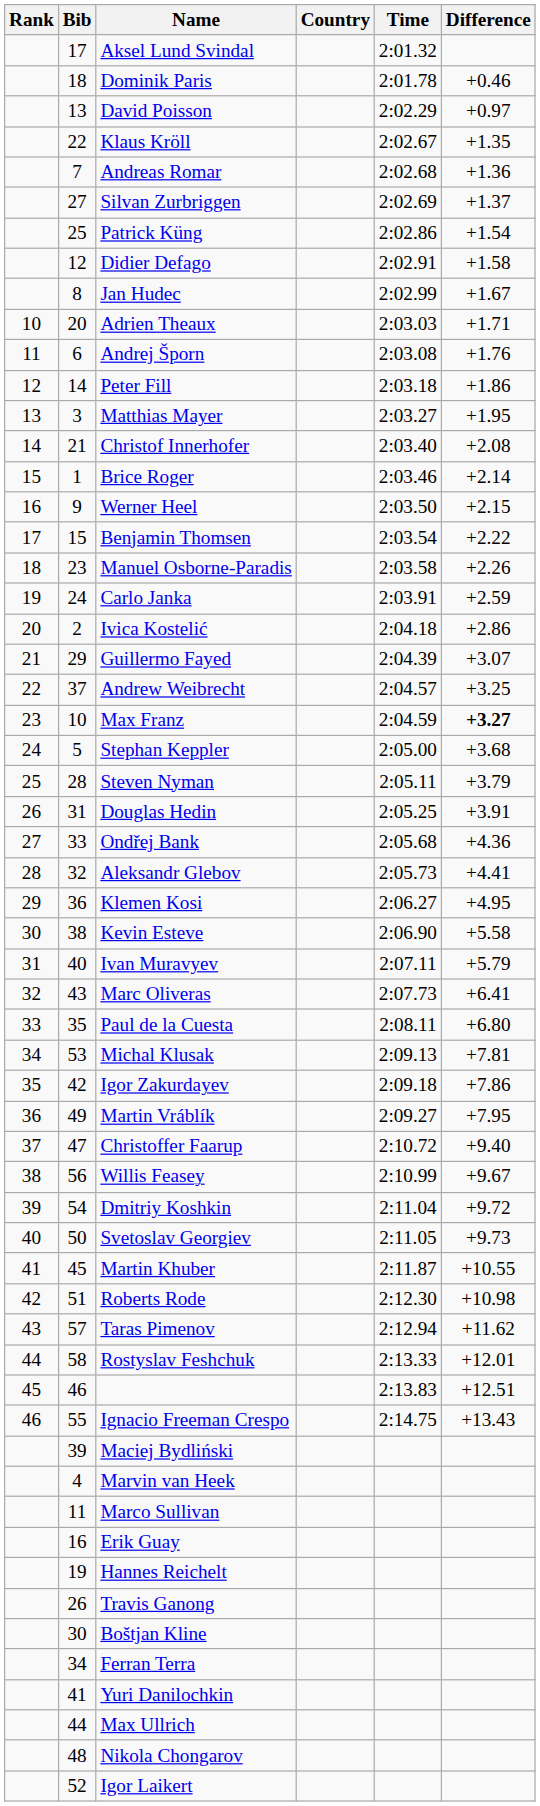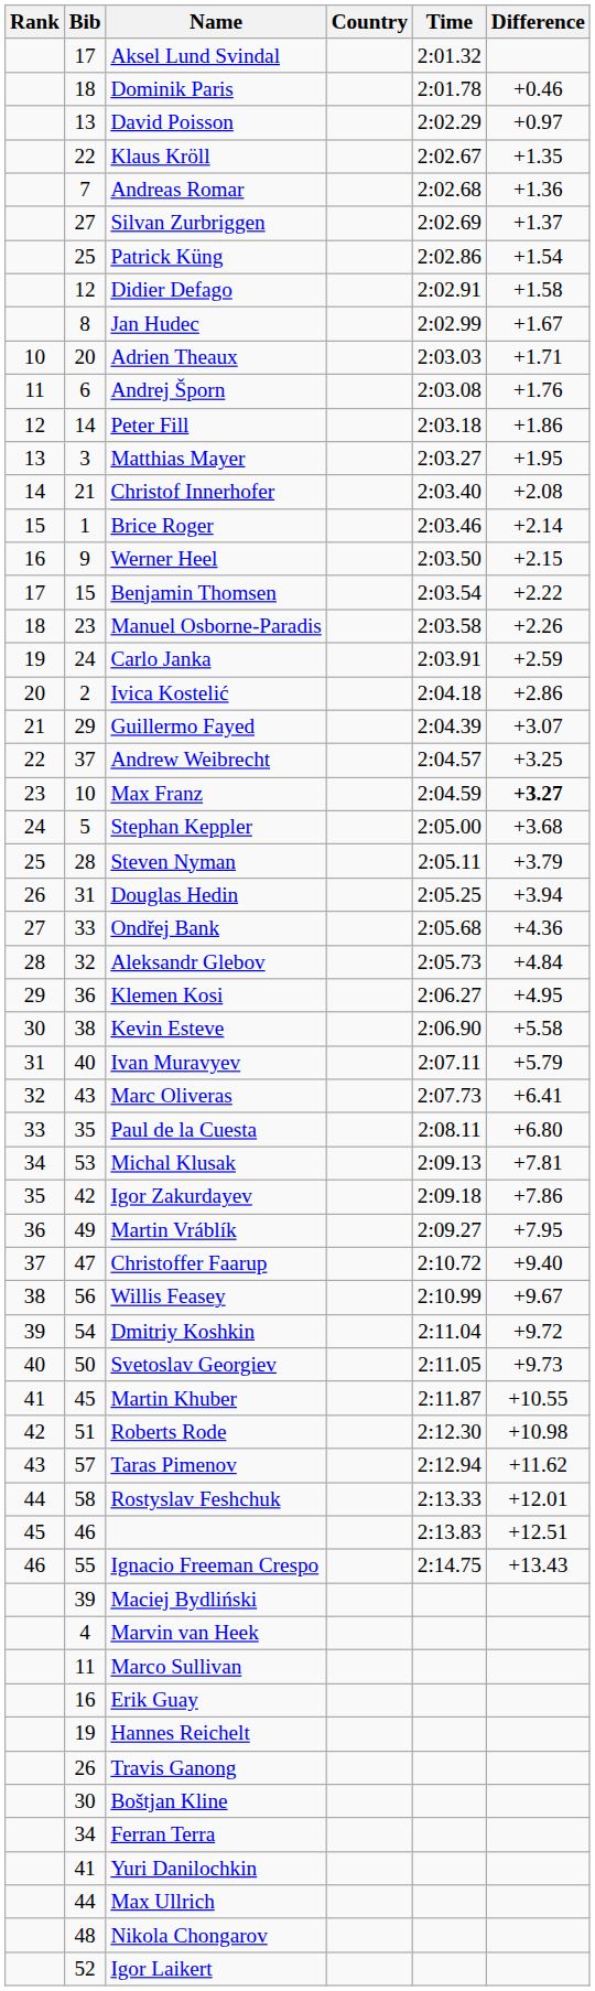Douglas Hedin | Difference: +3.91 -> +3.94
Aleksandr Glebov | Difference: +4.41 -> +4.84
